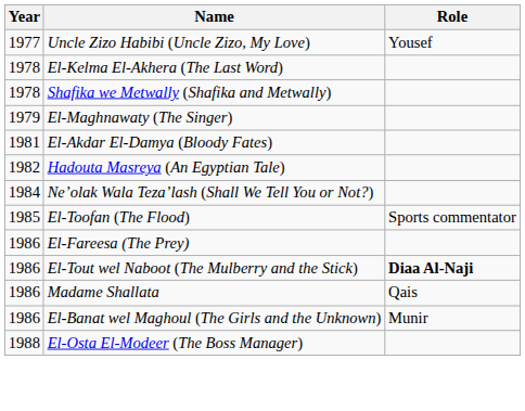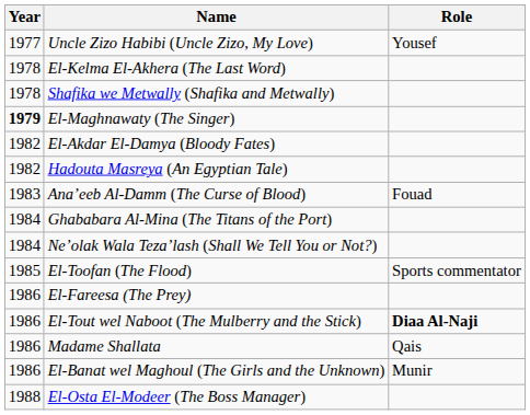El-Maghnawaty (The Singer) | Year: normal -> bold
El-Akdar El-Damya (Bloody Fates) | Year: 1981 -> 1982
+ row: 1983 | Ana’eeb Al-Damm (The Curse of Blood) | Fouad
+ row: 1984 | Ghababara Al-Mina (The Titans of the Port)
